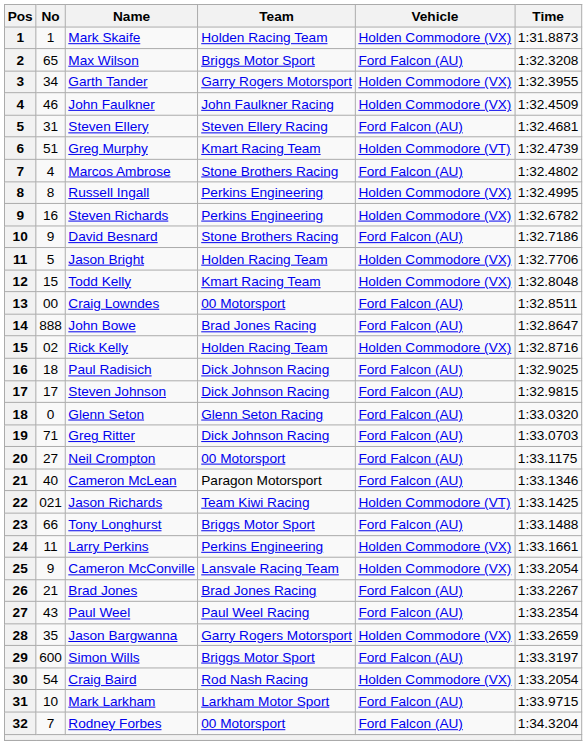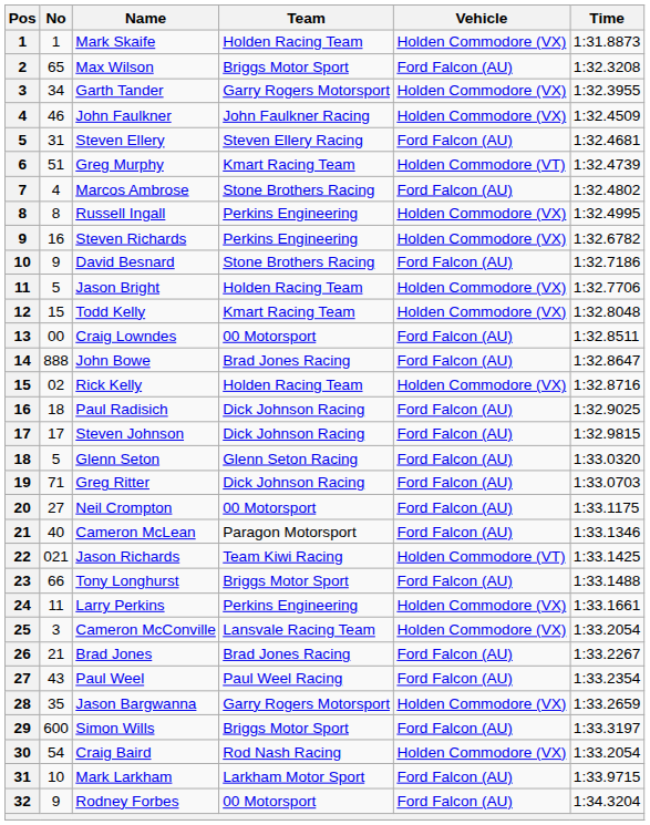Glenn Seton | No: 0 -> 5
Cameron McConville | No: 9 -> 3
Rodney Forbes | No: 7 -> 9
